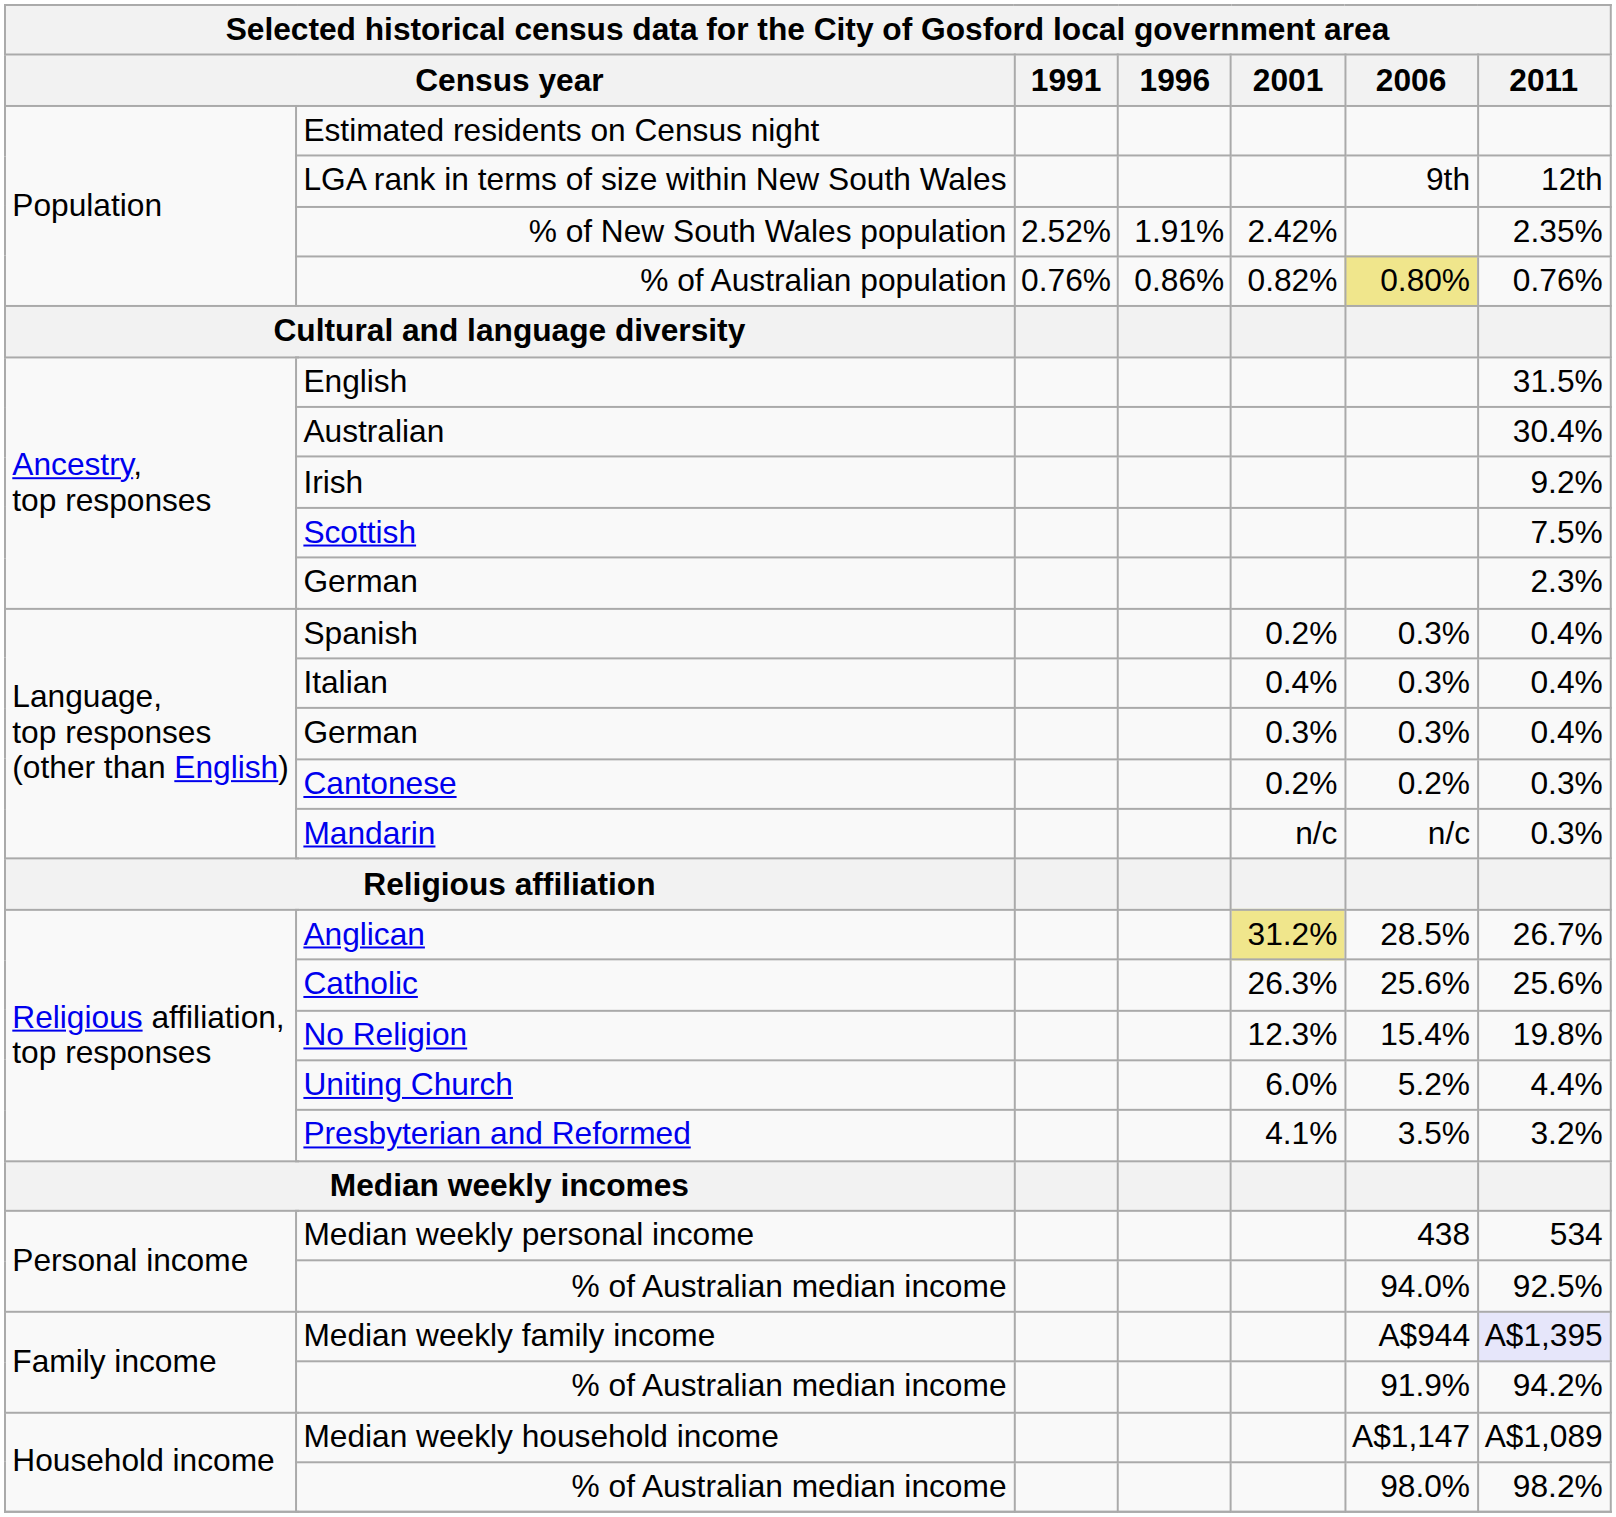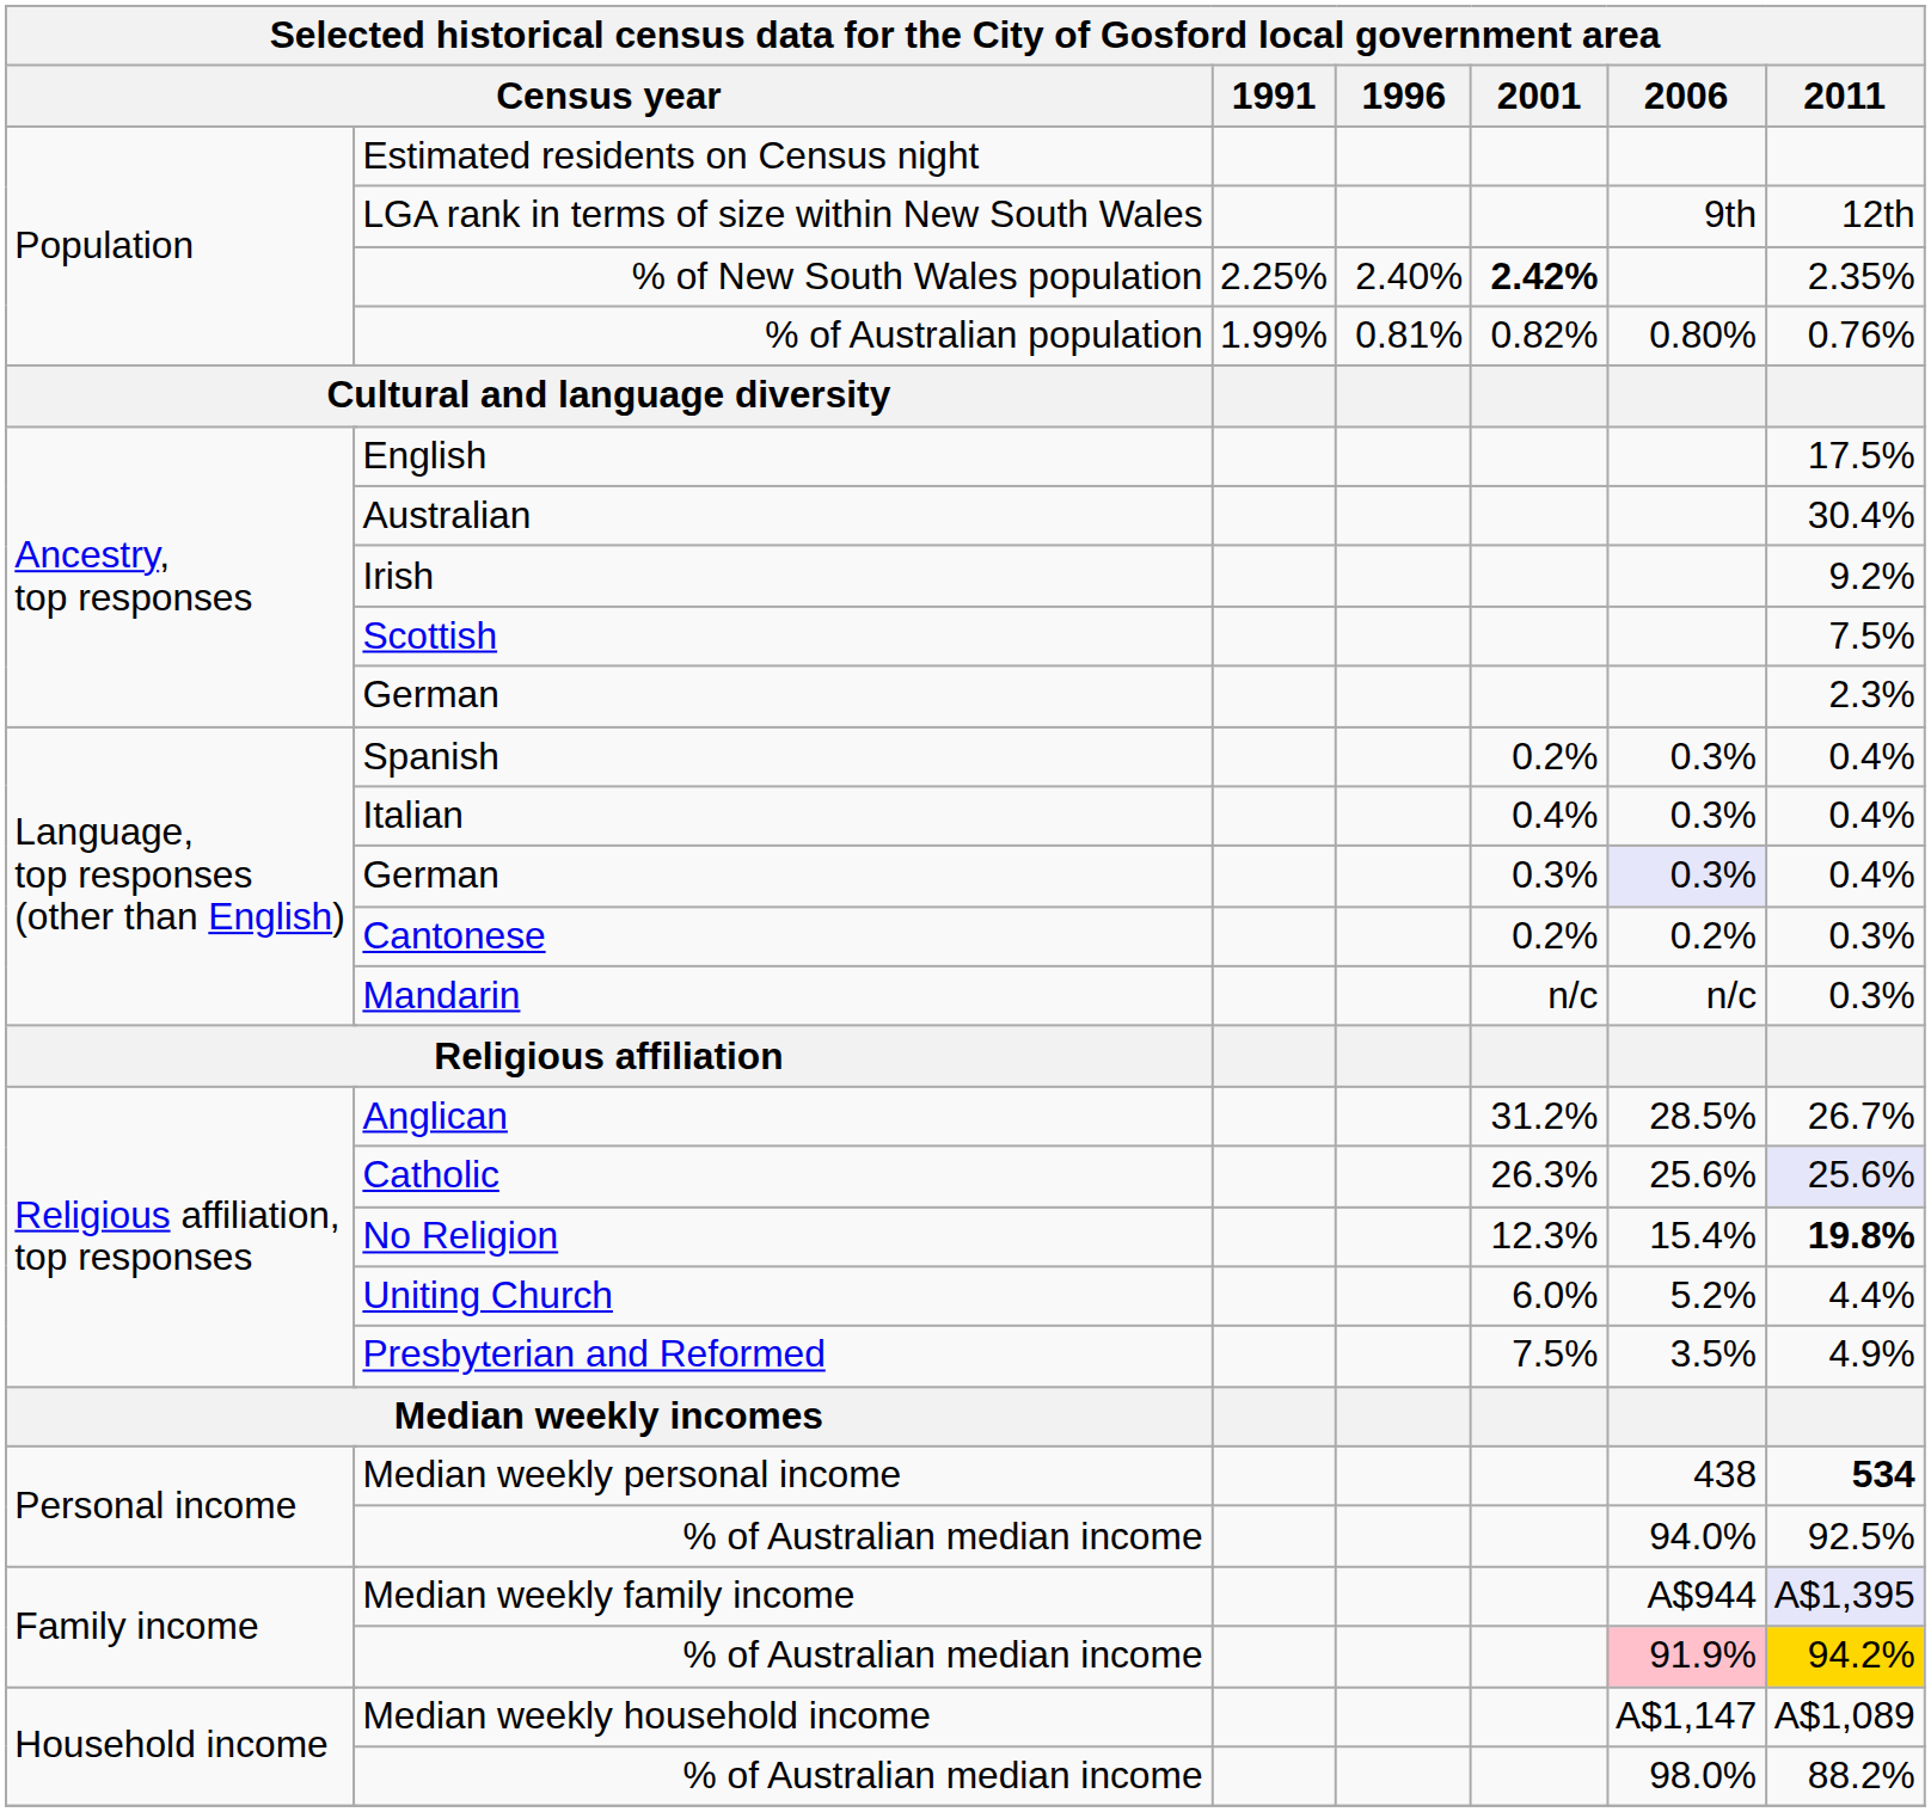% of New South Wales population | 1991: 2.52% -> 2.25%
% of New South Wales population | 1996: 1.91% -> 2.40%
% of New South Wales population | 2001: normal -> bold
% of Australian population | 1991: 0.76% -> 1.99%
% of Australian population | 1996: 0.86% -> 0.81%
% of Australian population | 2006: khaki background -> no background
English | 2011: 31.5% -> 17.5%
Language, top responses (other than English) / German | 2006: no background -> lavender background
Anglican | 2001: khaki background -> no background
Catholic | 2011: no background -> lavender background
No Religion | 2011: normal -> bold
Presbyterian and Reformed | 2001: 4.1% -> 7.5%
Presbyterian and Reformed | 2011: 3.2% -> 4.9%
Median weekly personal income | 2011: normal -> bold
Family income / % of Australian median income | 2006: no background -> pink background
Family income / % of Australian median income | 2011: no background -> gold background
Household income / % of Australian median income | 2011: 98.2% -> 88.2%
